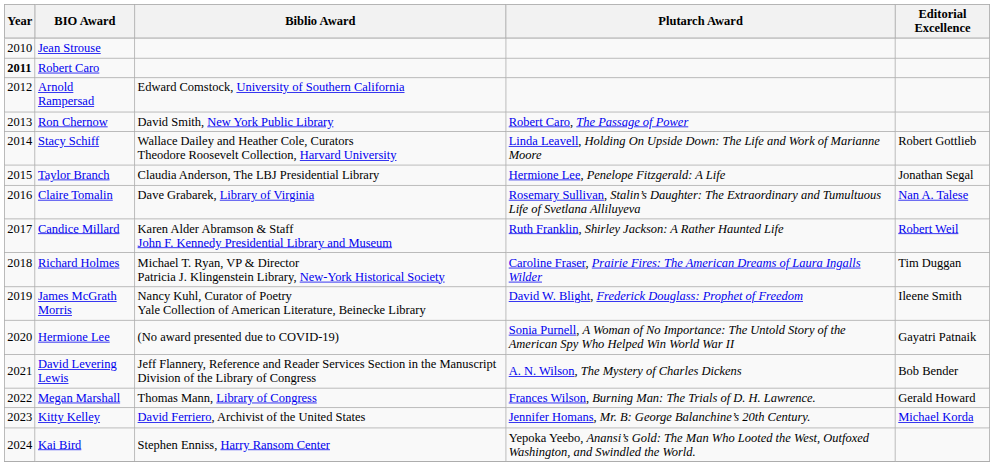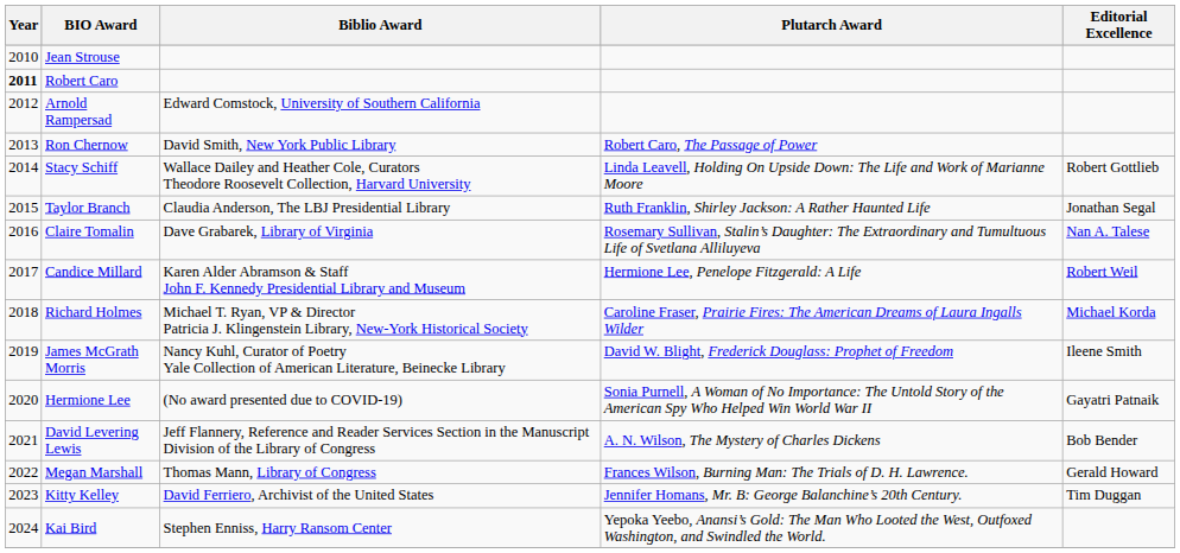Taylor Branch | Plutarch Award: Hermione Lee, Penelope Fitzgerald: A Life -> Ruth Franklin, Shirley Jackson: A Rather Haunted Life
Candice Millard | Plutarch Award: Ruth Franklin, Shirley Jackson: A Rather Haunted Life -> Hermione Lee, Penelope Fitzgerald: A Life
Richard Holmes | Editorial Excellence: Tim Duggan -> Michael Korda
Kitty Kelley | Editorial Excellence: Michael Korda -> Tim Duggan
